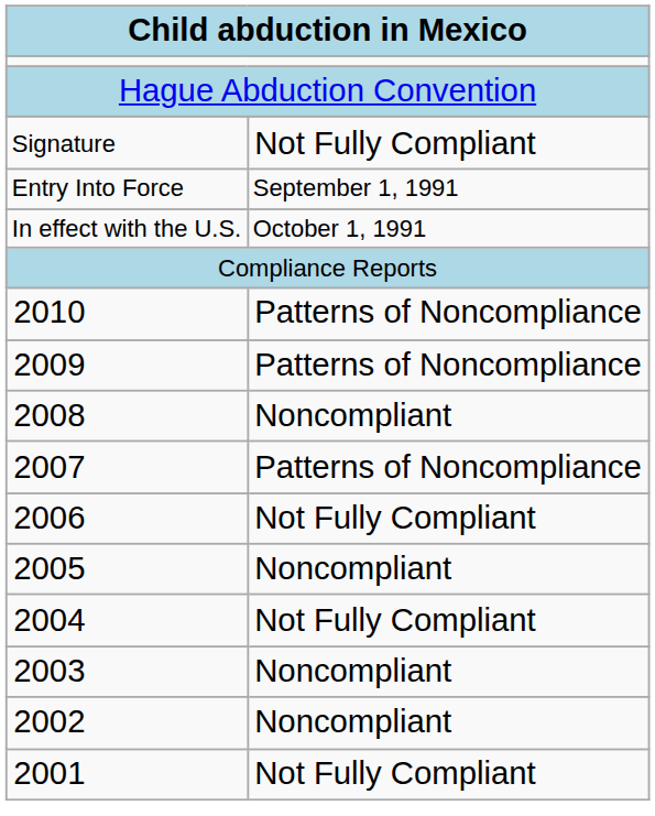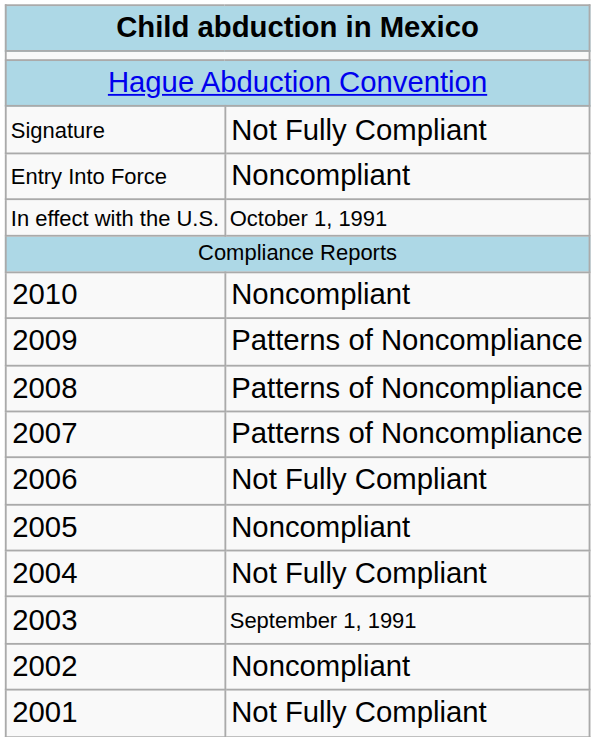Entry Into Force | column 2: September 1, 1991 -> Noncompliant
2010 | column 2: Patterns of Noncompliance -> Noncompliant
2008 | column 2: Noncompliant -> Patterns of Noncompliance
2003 | column 2: Noncompliant -> September 1, 1991
